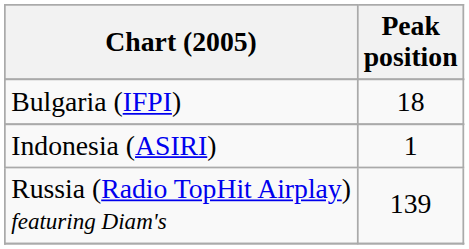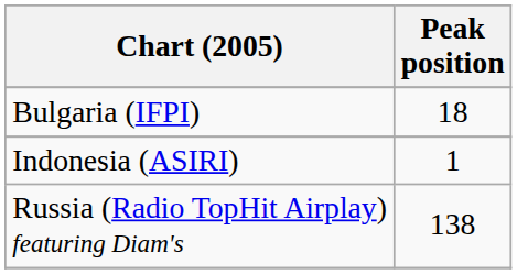Russia (Radio TopHit Airplay) featuring Diam's | Peak position: 139 -> 138
